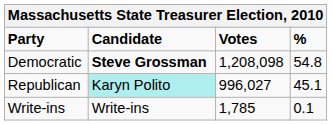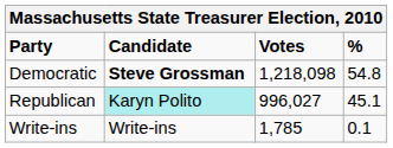Democratic | Votes: 1,208,098 -> 1,218,098
